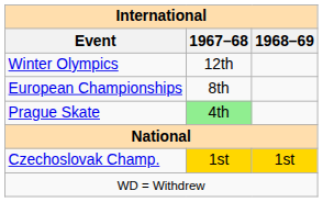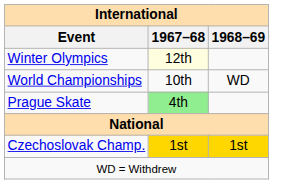Winter Olympics | 1967–68: no background -> lightyellow background
+ row: World Championships | 10th | WD
- row: European Championships | 8th
